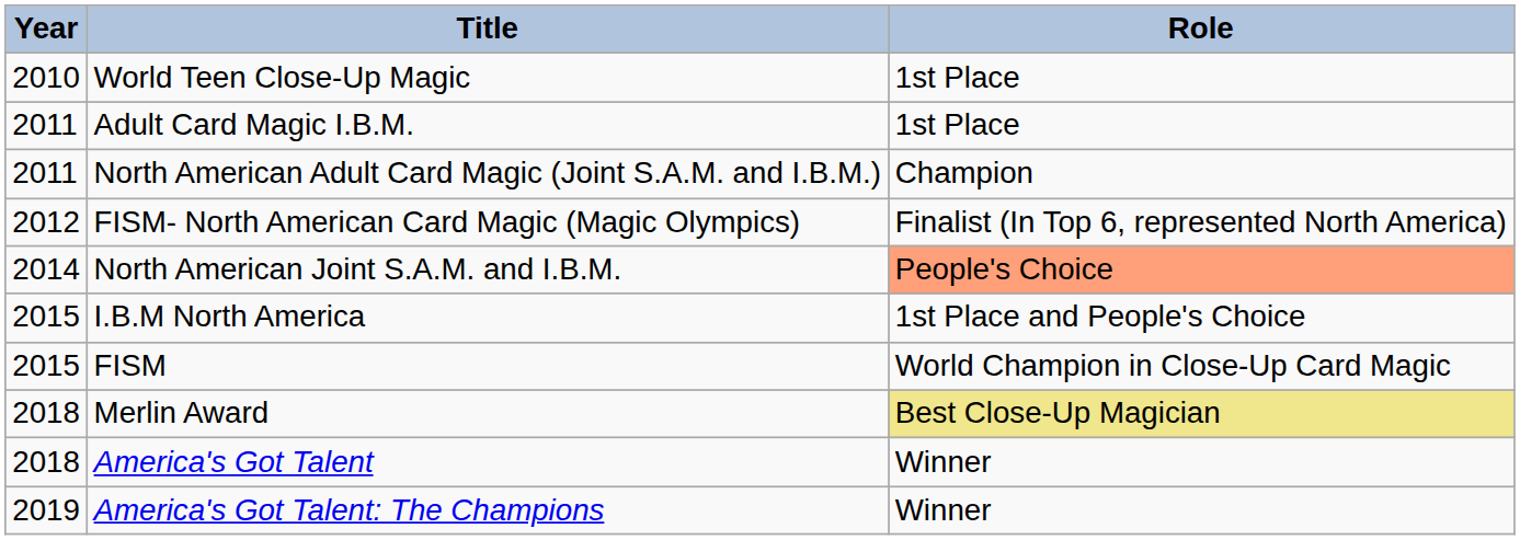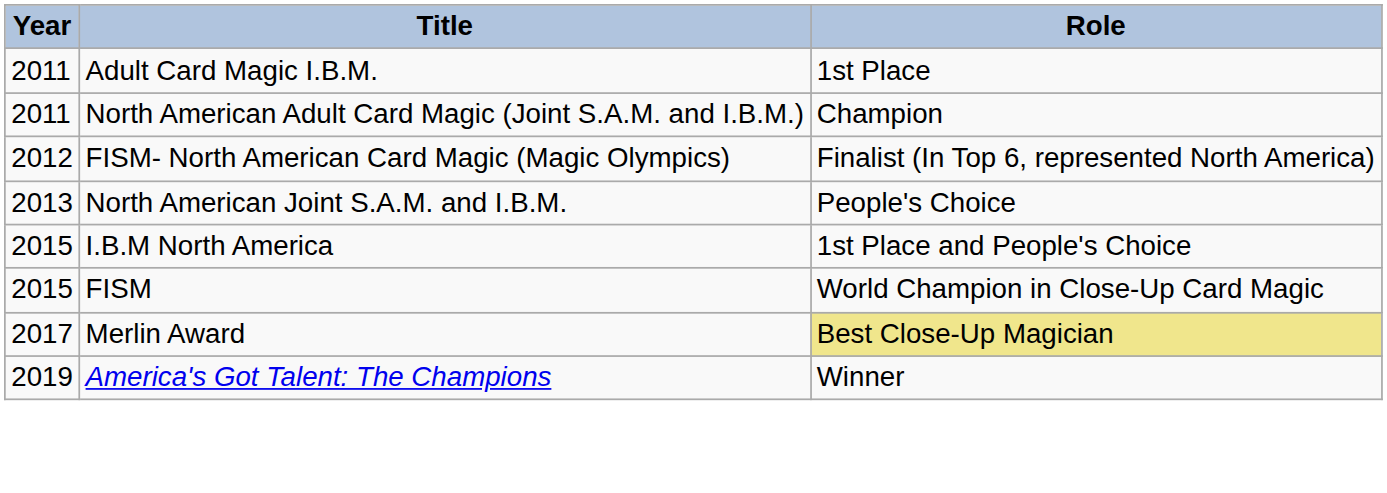- row: 2010 | World Teen Close-Up Magic | 1st Place
North American Joint S.A.M. and I.B.M. | Year: 2014 -> 2013
North American Joint S.A.M. and I.B.M. | Role: lightsalmon background -> no background
Merlin Award | Year: 2018 -> 2017
- row: 2018 | America's Got Talent | Winner
